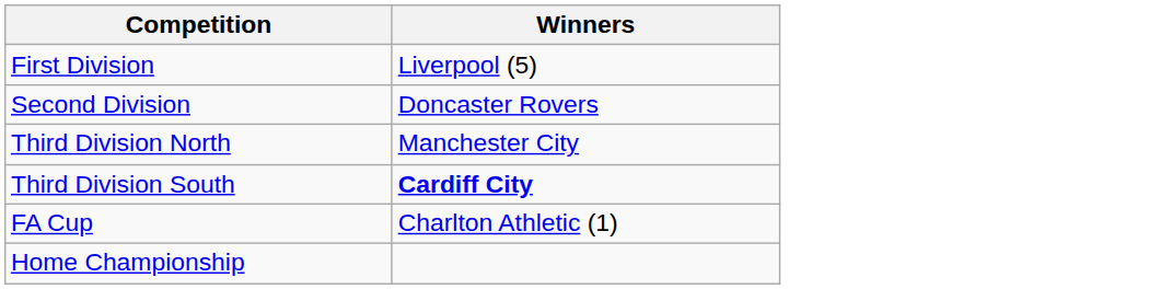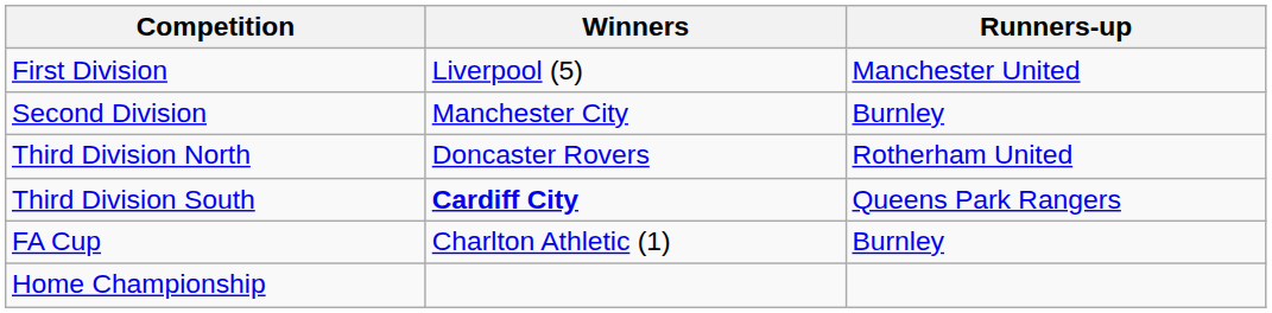+ column: Runners-up | Manchester United | Burnley | Rotherham United | Queens Park Rangers | Burnley
Second Division | Winners: Doncaster Rovers -> Manchester City
Third Division North | Winners: Manchester City -> Doncaster Rovers
